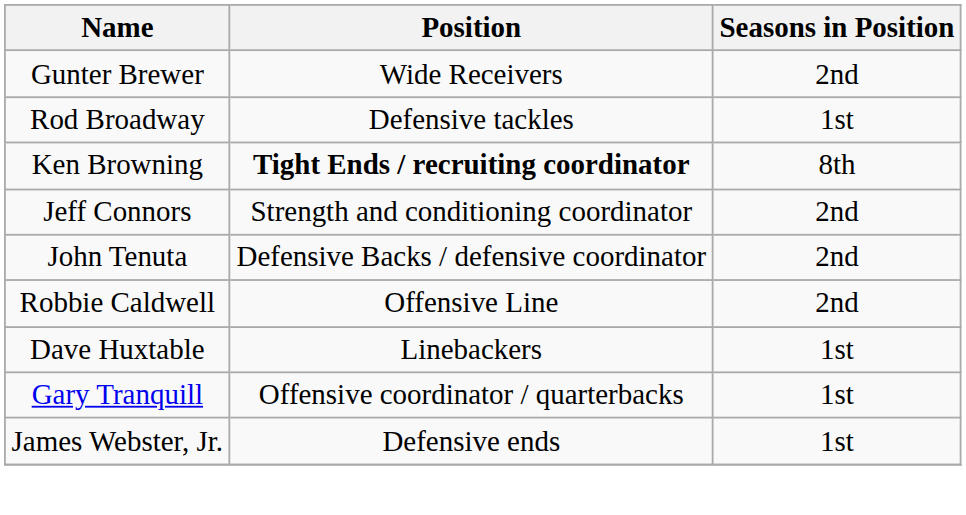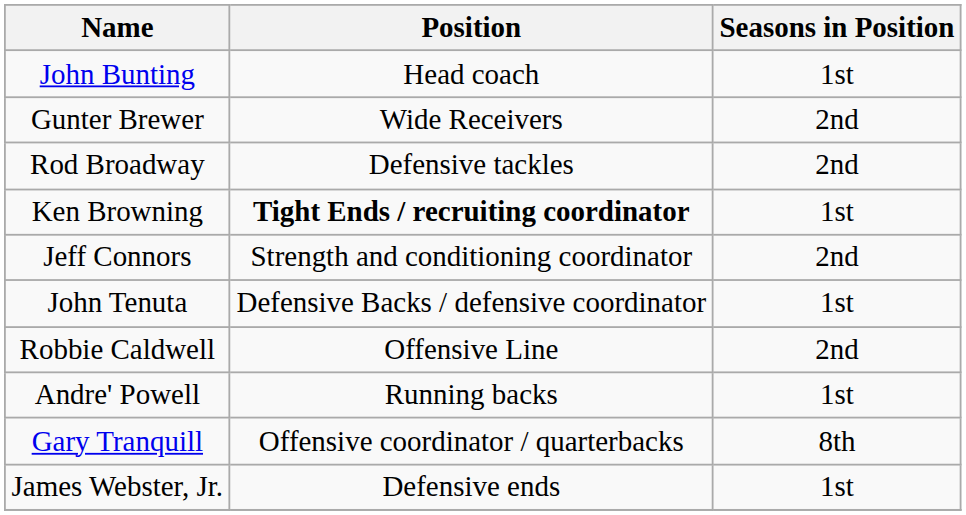+ row: John Bunting | Head coach | 1st
Rod Broadway | Seasons in Position: 1st -> 2nd
Ken Browning | Seasons in Position: 8th -> 1st
John Tenuta | Seasons in Position: 2nd -> 1st
- row: Dave Huxtable | Linebackers | 1st
+ row: Andre' Powell | Running backs | 1st
Gary Tranquill | Seasons in Position: 1st -> 8th
